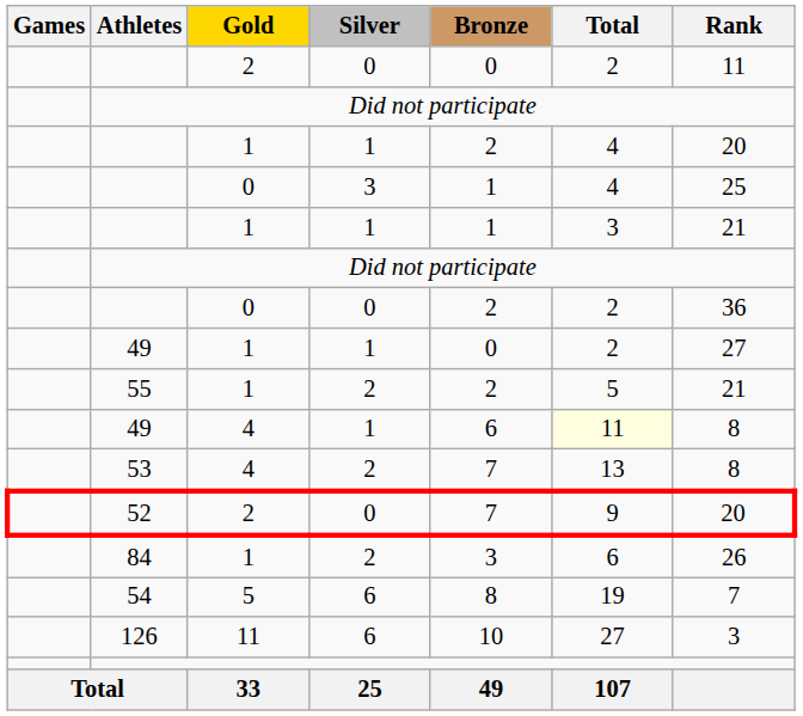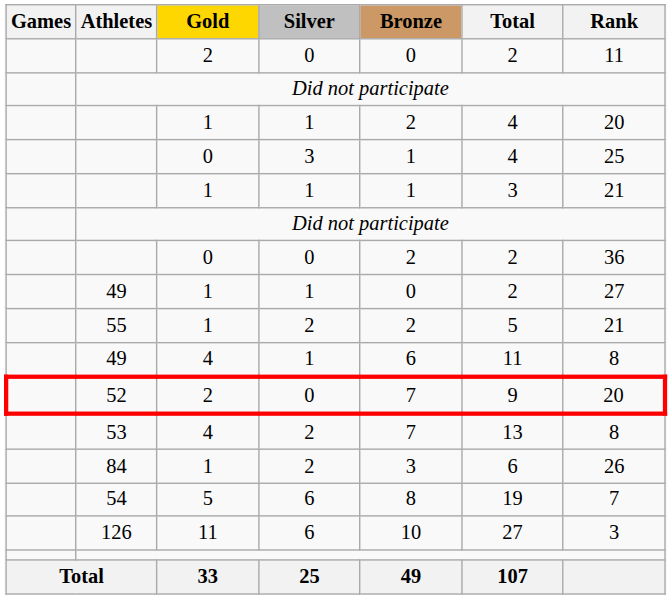49 / 4 | Total: lightyellow background -> no background
rows swapped: 52 <-> 53
